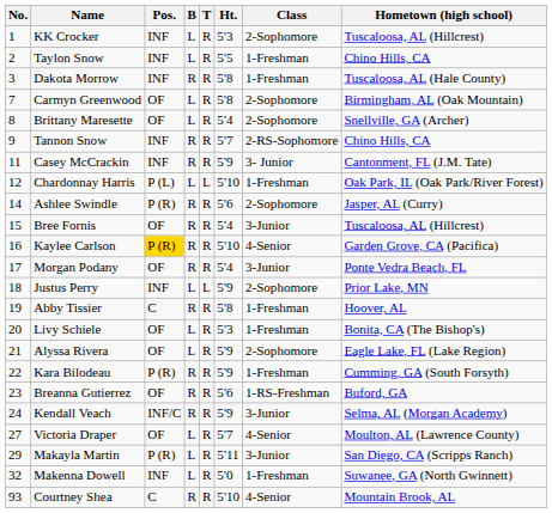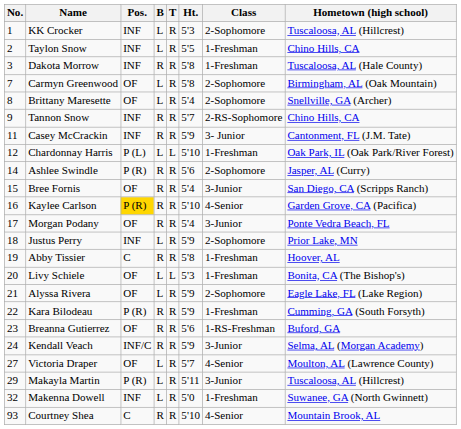Bree Fornis | Hometown (high school): Tuscaloosa, AL (Hillcrest) -> San Diego, CA (Scripps Ranch)
Justus Perry | T: L -> R
Livy Schiele | T: R -> L
Makayla Martin | Hometown (high school): San Diego, CA (Scripps Ranch) -> Tuscaloosa, AL (Hillcrest)
